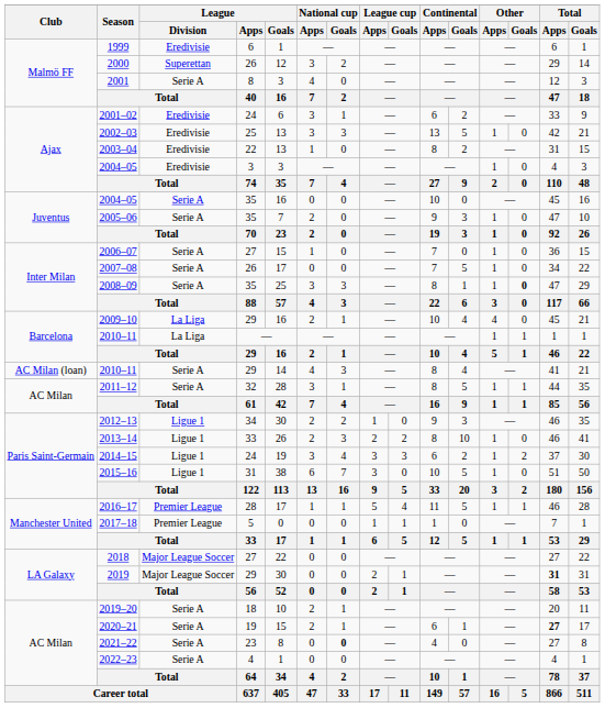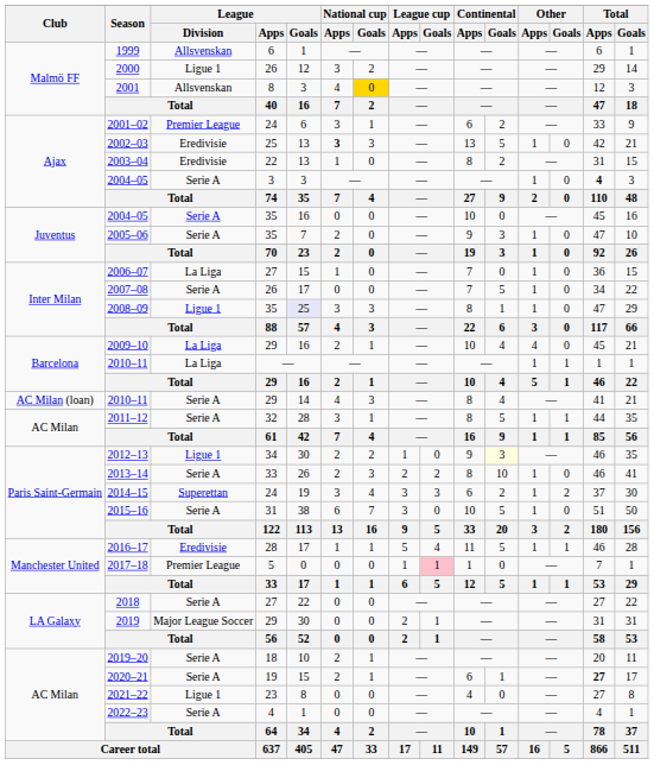1999 | League / Division: Eredivisie -> Allsvenskan
2000 | League / Division: Superettan -> Ligue 1
2001 | League / Division: Serie A -> Allsvenskan
2001 | National cup / Goals: no background -> gold background
2001–02 | League / Division: Eredivisie -> Premier League
2002–03 | National cup / Apps: normal -> bold
2004–05 / 3 | League / Division: Eredivisie -> Serie A
2004–05 / 3 | Total / Apps: normal -> bold
2006–07 | League / Division: Serie A -> La Liga
2008–09 | League / Division: Serie A -> Ligue 1
2008–09 | League / Goals: no background -> lavender background
2008–09 | Other / Goals: bold -> normal
2012–13 | Continental / Goals: no background -> lightyellow background
2013–14 | League / Division: Ligue 1 -> Serie A
2014–15 | League / Division: Ligue 1 -> Superettan
2015–16 | League / Division: Ligue 1 -> Serie A
2016–17 | League / Division: Premier League -> Eredivisie
2017–18 | League cup / Goals: no background -> pink background
2018 | League / Division: Major League Soccer -> Serie A
2019 | Total / Apps: bold -> normal
2021–22 | League / Division: Serie A -> Ligue 1
2021–22 | National cup / Goals: bold -> normal
